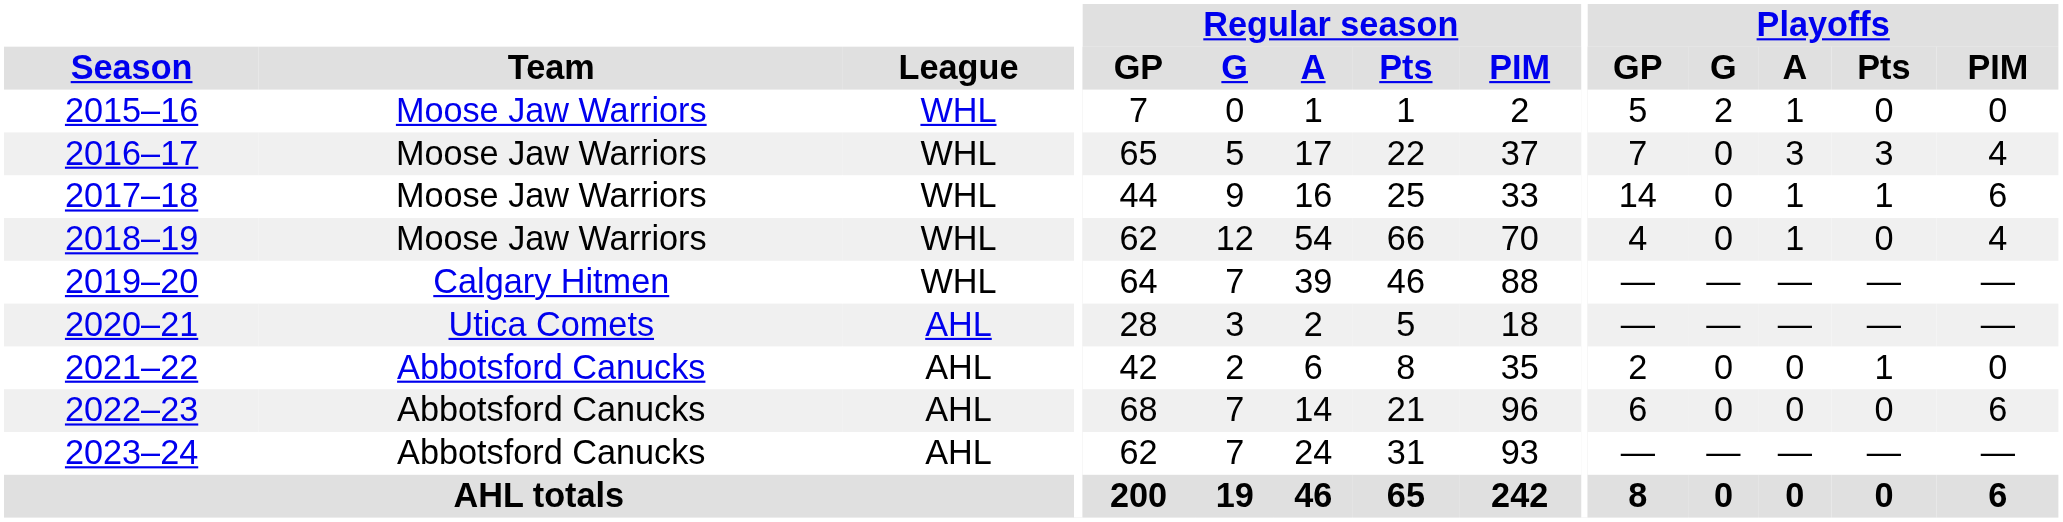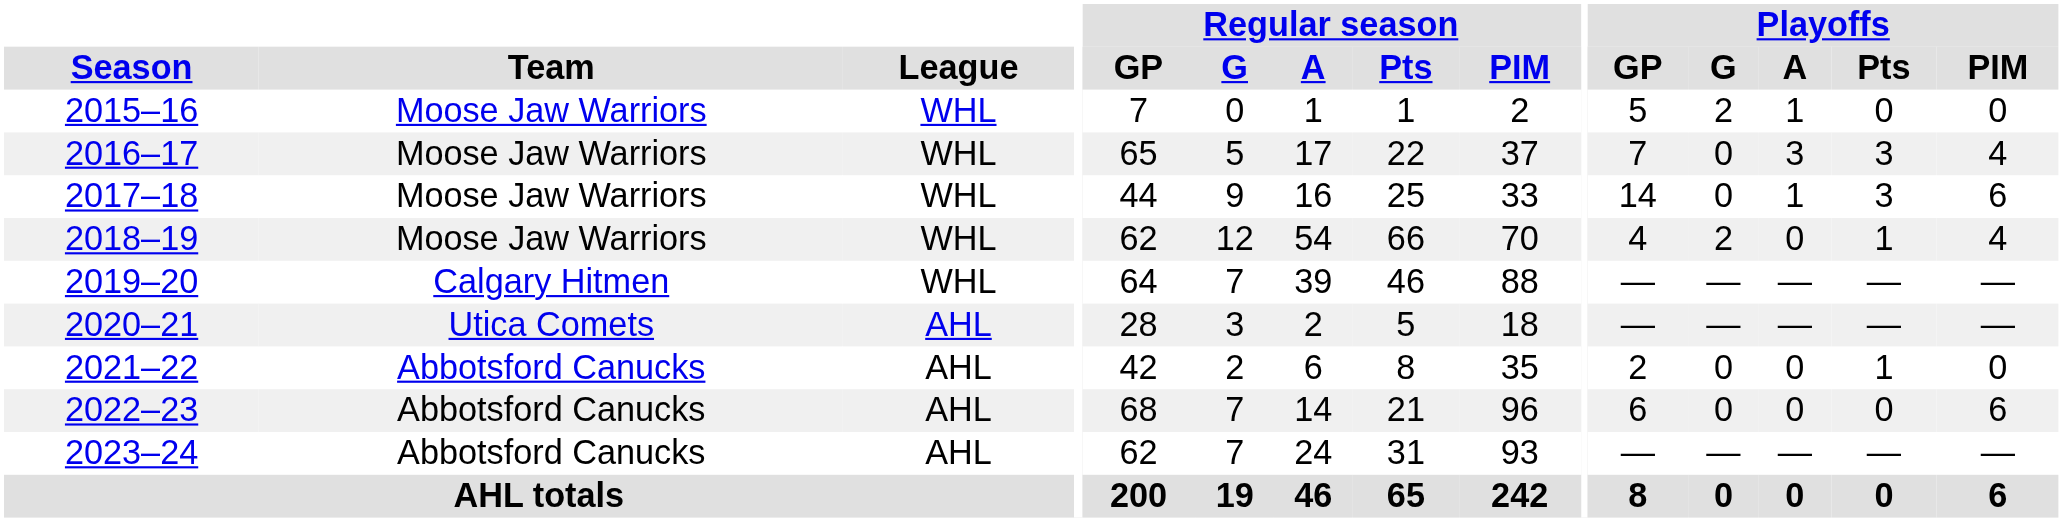2017–18 | Playoffs / Pts: 1 -> 3
2018–19 | Playoffs / G: 0 -> 2
2018–19 | Playoffs / A: 1 -> 0
2018–19 | Playoffs / Pts: 0 -> 1
